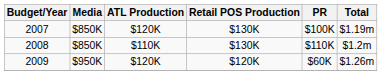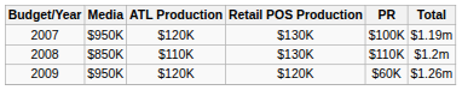2007 | Media: $850K -> $950K
